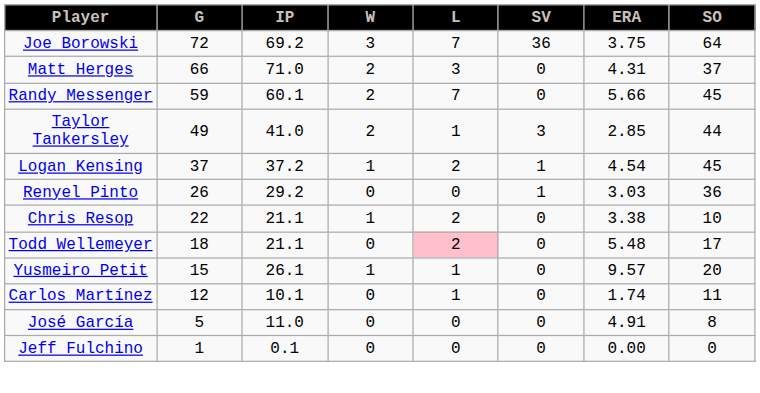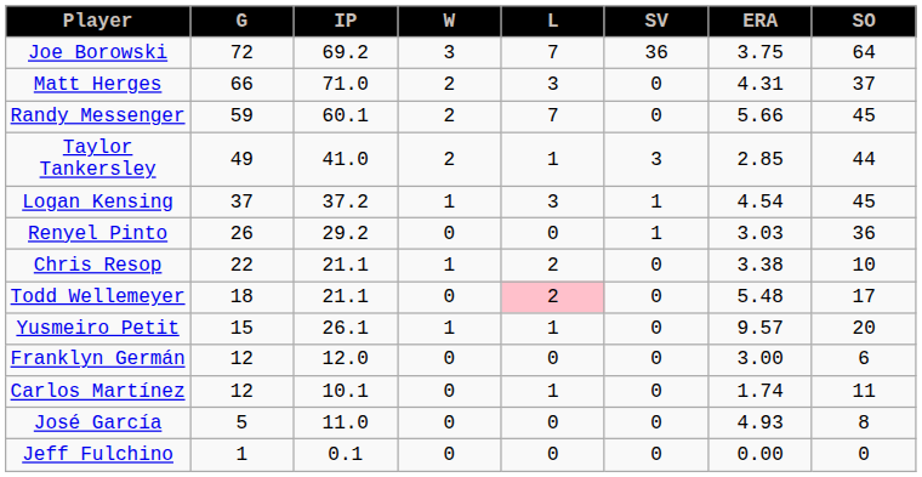Logan Kensing | L: 2 -> 3
+ row: Franklyn Germán | 12 | 12.0 | 0 | 0 | 0 | 3.00 | 6
José García | ERA: 4.91 -> 4.93
